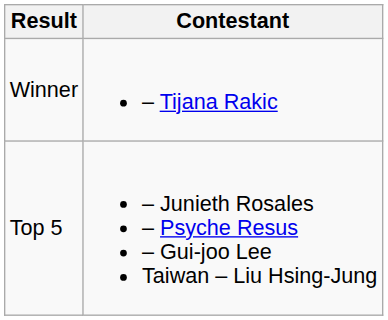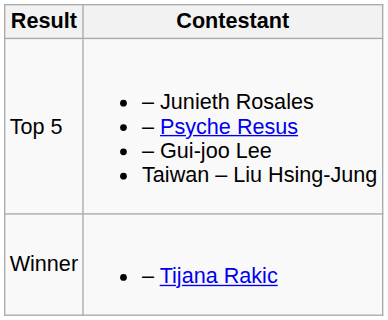rows swapped: Winner <-> Top 5
